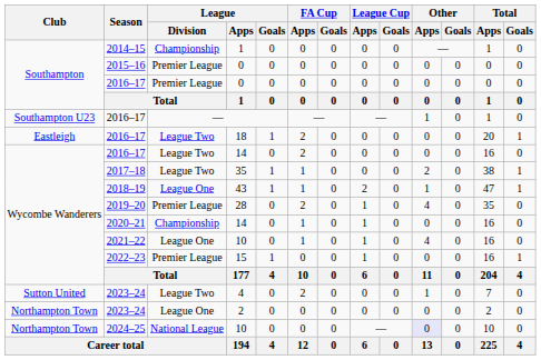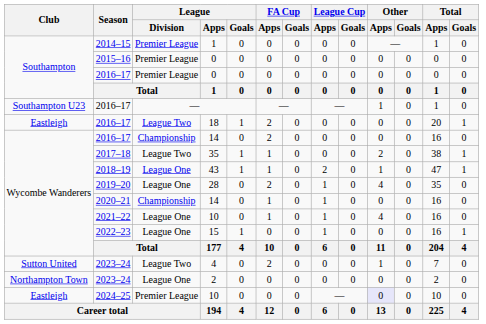2014–15 / 1 | League / Division: Championship -> Premier League
2016–17 / 14 | League / Division: League Two -> Championship
28 | League / Division: Premier League -> League One
15 | League / Division: Premier League -> League One
2024–25 / 10 | Club: Northampton Town -> Eastleigh
2024–25 / 10 | League / Division: National League -> Premier League
